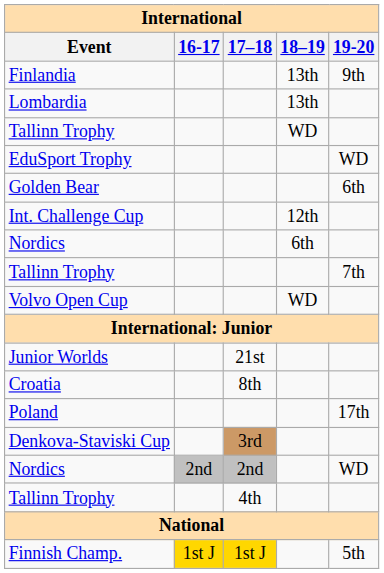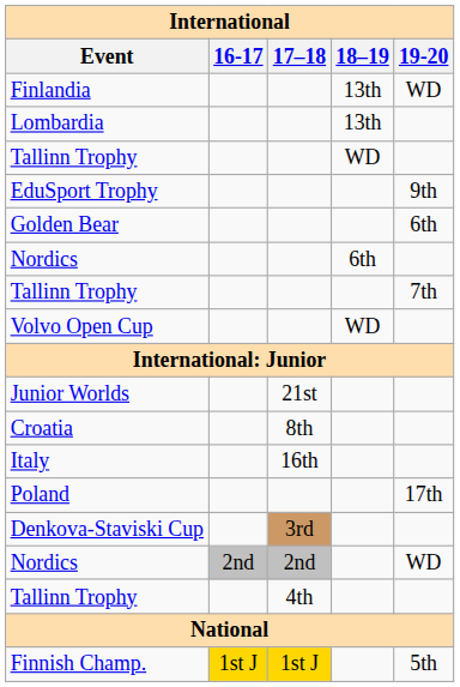Finlandia | 19-20: 9th -> WD
EduSport Trophy | 19-20: WD -> 9th
- row: Int. Challenge Cup | 12th
+ row: Italy | 16th
